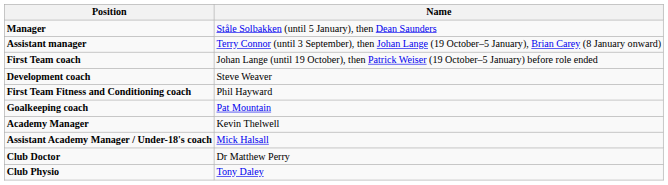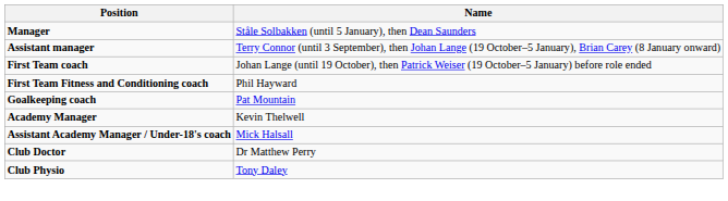- row: Development coach | Steve Weaver
